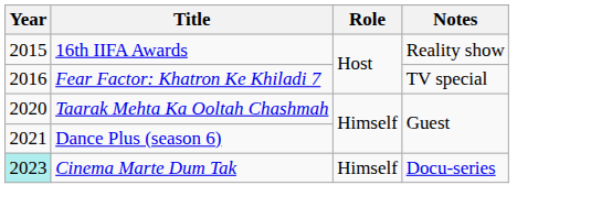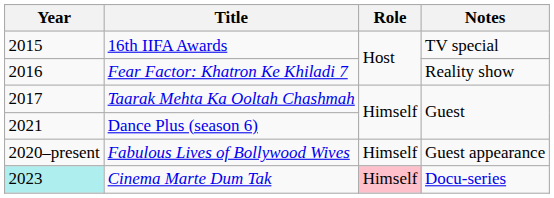16th IIFA Awards | Notes: Reality show -> TV special
Fear Factor: Khatron Ke Khiladi 7 | Notes: TV special -> Reality show
Taarak Mehta Ka Ooltah Chashmah | Year: 2020 -> 2017
+ row: 2020–present | Fabulous Lives of Bollywood Wives | Himself | Guest appearance
Cinema Marte Dum Tak | Role: no background -> pink background
